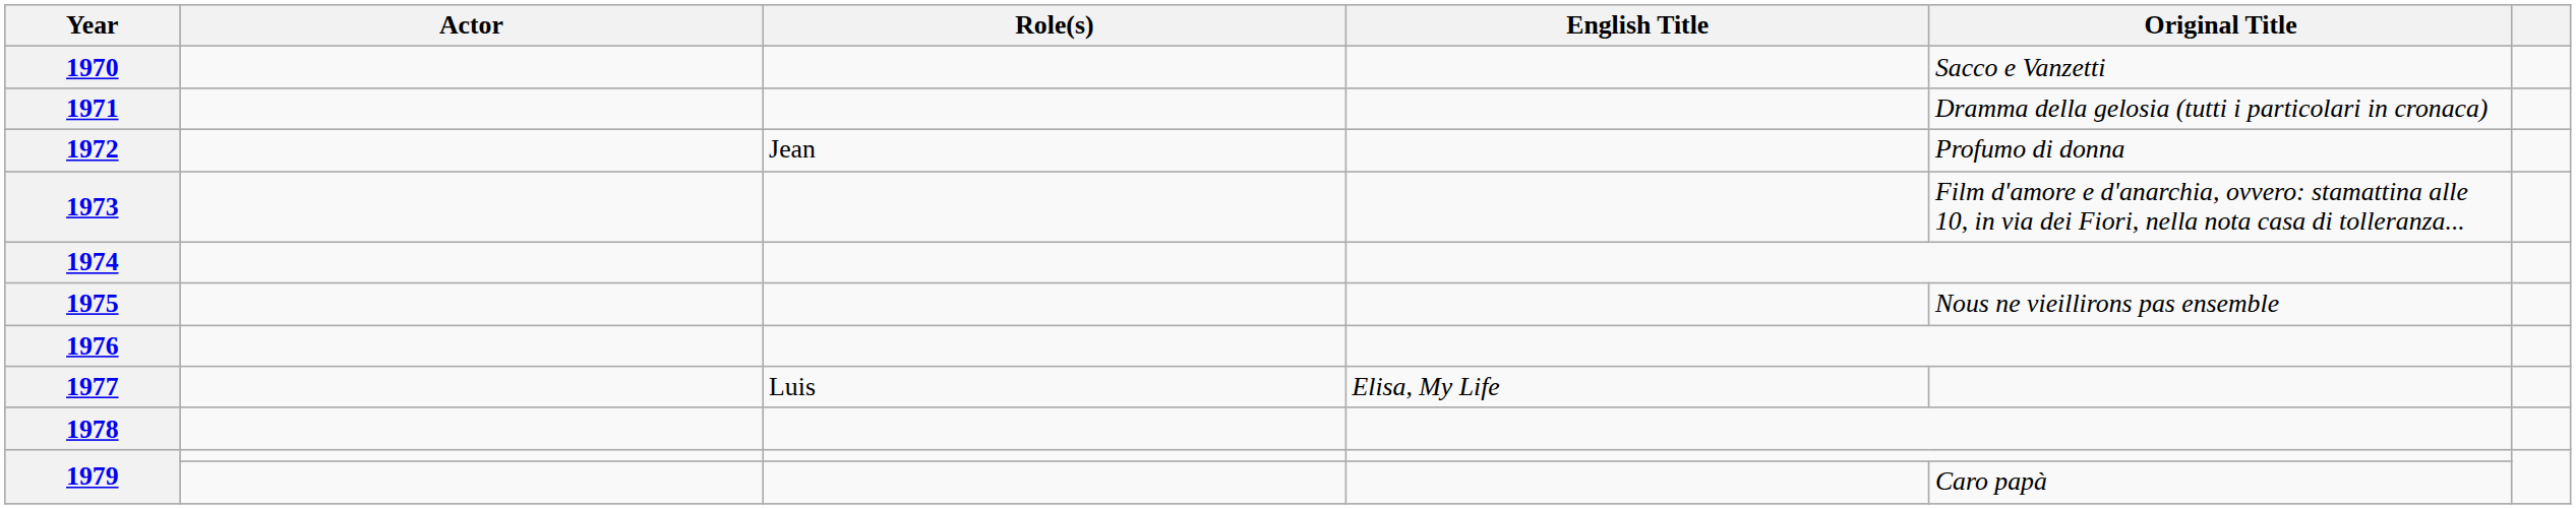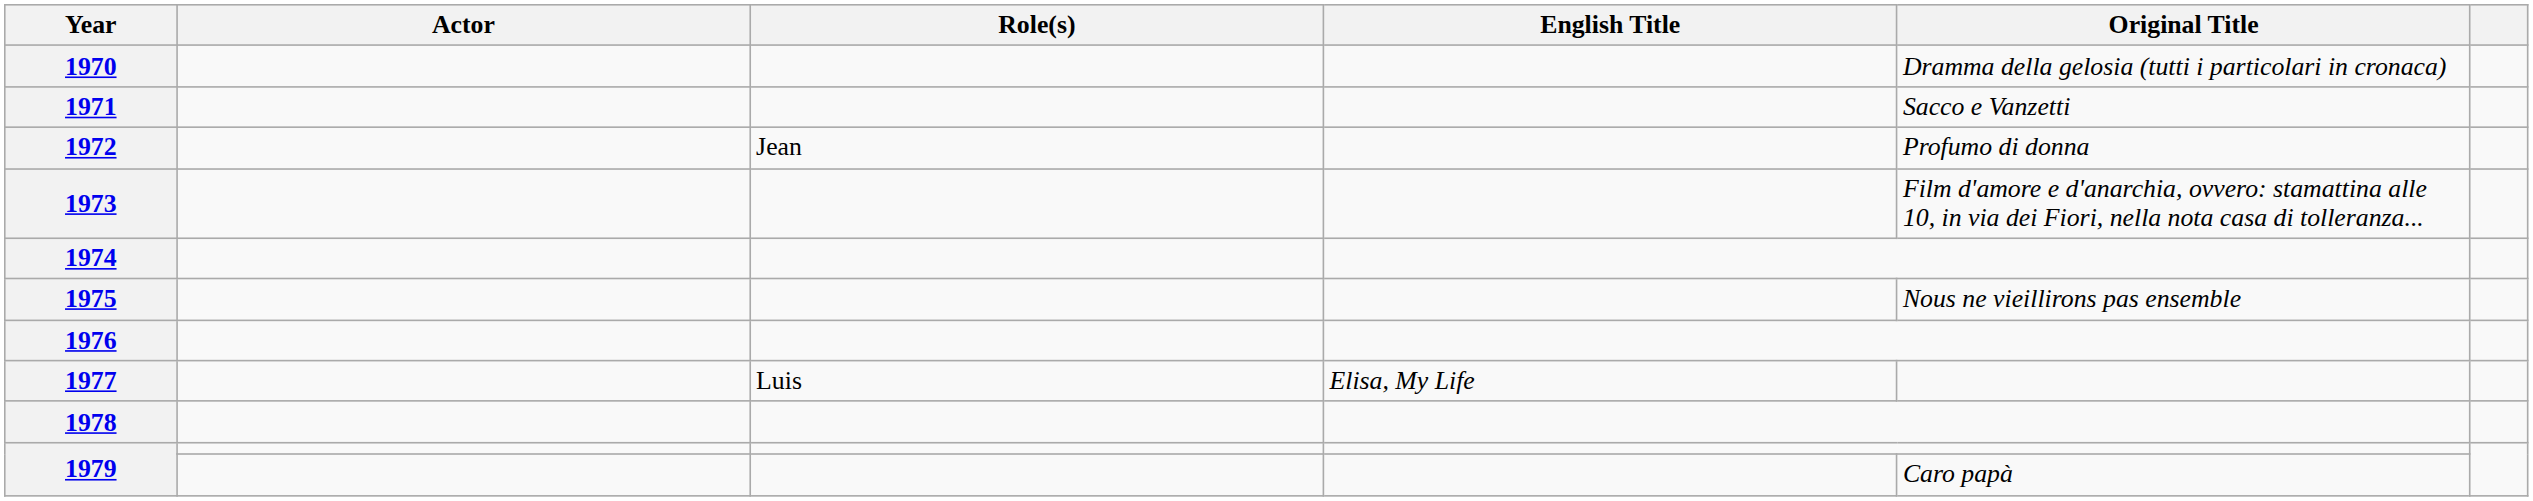1970 | Original Title: Sacco e Vanzetti -> Dramma della gelosia (tutti i particolari in cronaca)
1971 | Original Title: Dramma della gelosia (tutti i particolari in cronaca) -> Sacco e Vanzetti
